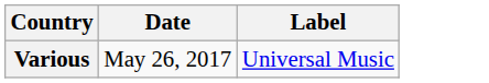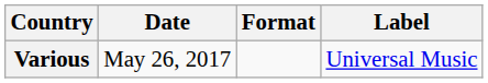+ column: Format
